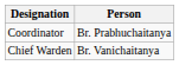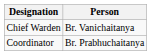rows swapped: Chief Warden <-> Coordinator
